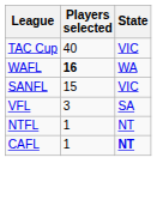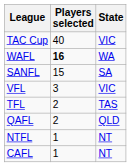SANFL | State: VIC -> SA
VFL | State: SA -> VIC
+ row: TFL | 2 | TAS
+ row: QAFL | 2 | QLD
CAFL | State: bold -> normal
